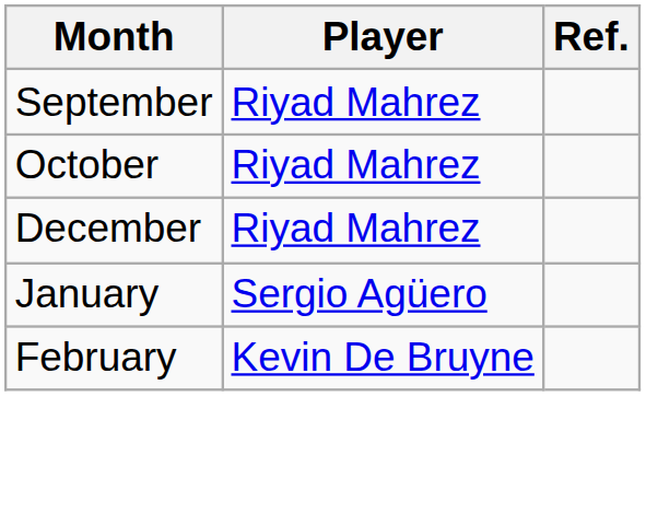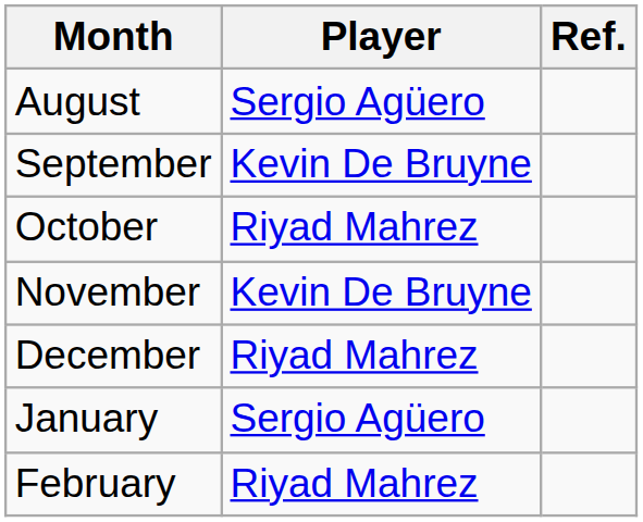+ row: August | Sergio Agüero
September | Player: Riyad Mahrez -> Kevin De Bruyne
+ row: November | Kevin De Bruyne
February | Player: Kevin De Bruyne -> Riyad Mahrez
